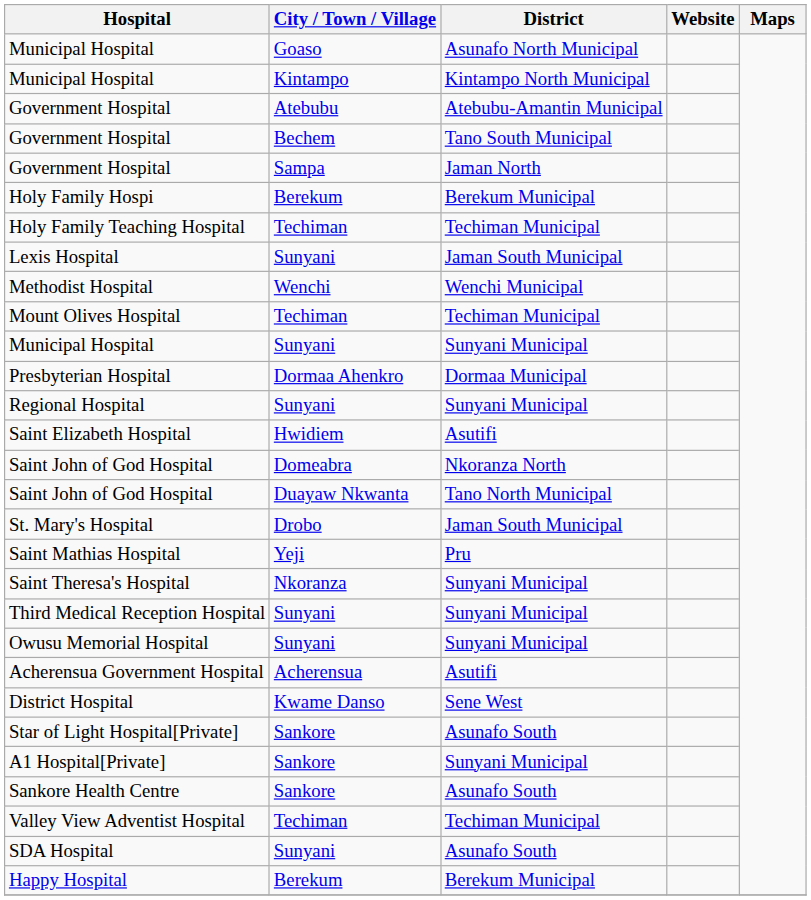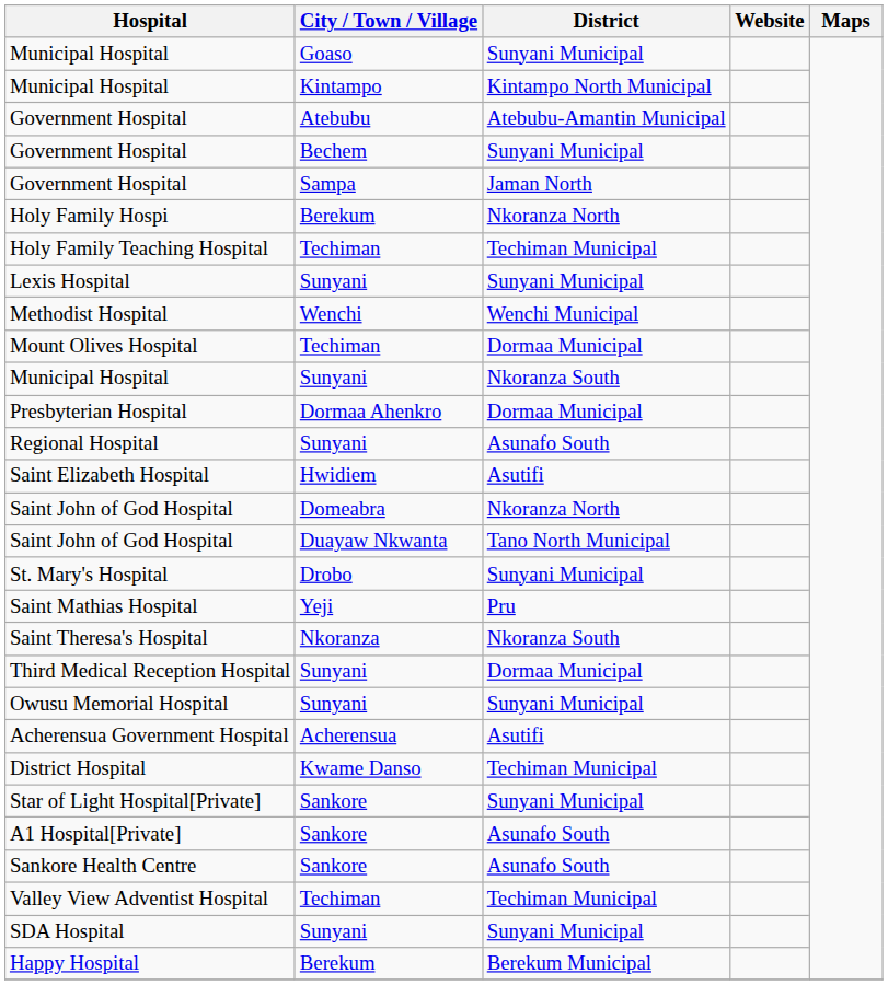Municipal Hospital / Goaso | District: Asunafo North Municipal -> Sunyani Municipal
Government Hospital / Bechem | District: Tano South Municipal -> Sunyani Municipal
Holy Family Hospi | District: Berekum Municipal -> Nkoranza North
Lexis Hospital | District: Jaman South Municipal -> Sunyani Municipal
Mount Olives Hospital | District: Techiman Municipal -> Dormaa Municipal
Municipal Hospital / Sunyani | District: Sunyani Municipal -> Nkoranza South
Regional Hospital | District: Sunyani Municipal -> Asunafo South
St. Mary's Hospital | District: Jaman South Municipal -> Sunyani Municipal
Saint Theresa's Hospital | District: Sunyani Municipal -> Nkoranza South
Third Medical Reception Hospital | District: Sunyani Municipal -> Dormaa Municipal
District Hospital | District: Sene West -> Techiman Municipal
Star of Light Hospital[Private] | District: Asunafo South -> Sunyani Municipal
A1 Hospital[Private] | District: Sunyani Municipal -> Asunafo South
SDA Hospital | District: Asunafo South -> Sunyani Municipal
